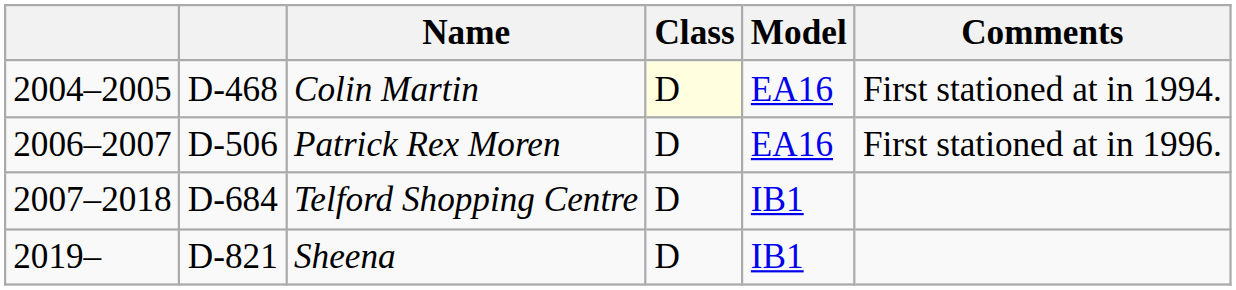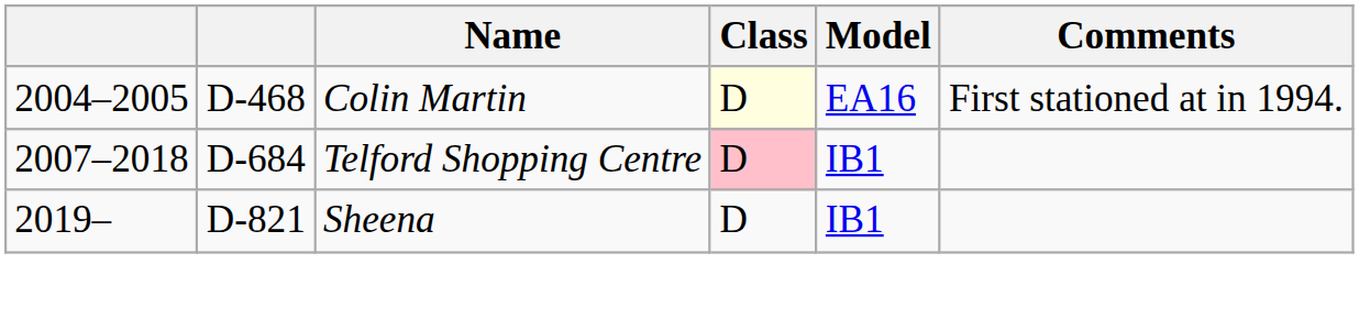- row: 2006–2007 | D-506 | Patrick Rex Moren | D | EA16 | First stationed at in 1996.
Telford Shopping Centre | Class: no background -> pink background
